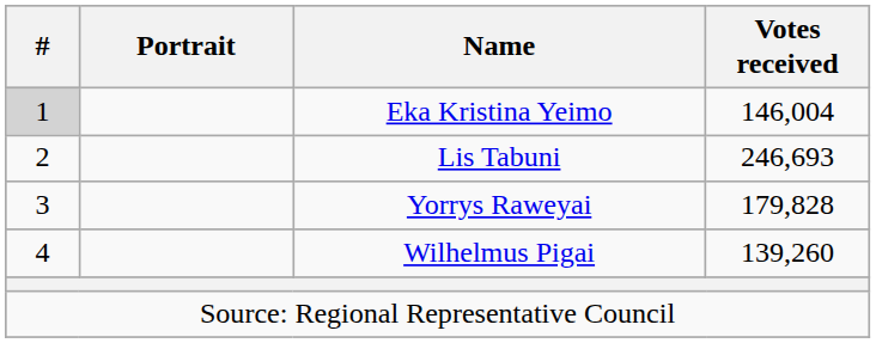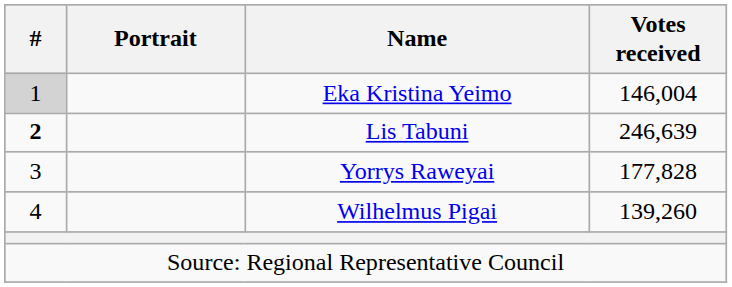Lis Tabuni | #: normal -> bold
Lis Tabuni | Votes received: 246,693 -> 246,639
Yorrys Raweyai | Votes received: 179,828 -> 177,828
